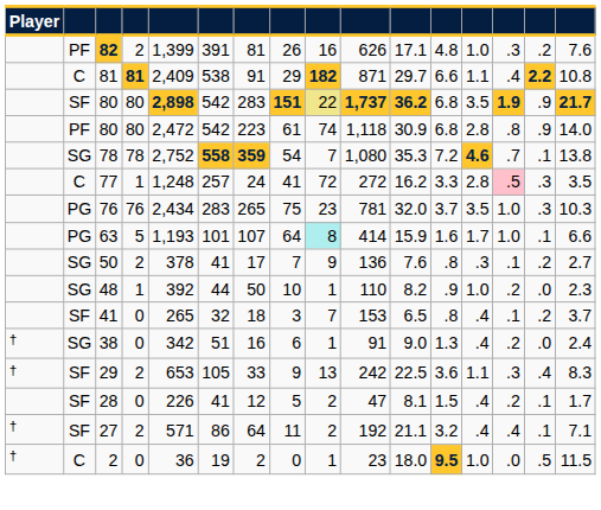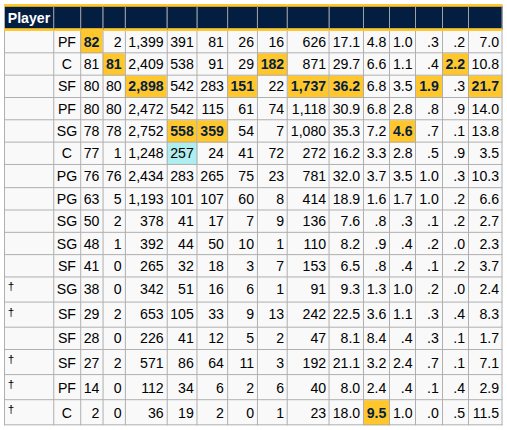82 | column 16: 7.6 -> 7.0
SF / 80 | column 9: khaki background -> no background
SF / 80 | column 15: .9 -> .3
PF / 80 | column 7: 223 -> 115
77 | column 6: no background -> paleturquoise background
77 | column 14: pink background -> no background
77 | column 15: .3 -> .9
63 | column 8: 64 -> 60
63 | column 9: paleturquoise background -> no background
63 | column 11: 15.9 -> 18.9
63 | column 15: .1 -> .2
48 | column 13: 1.0 -> .4
38 | column 11: 9.0 -> 9.3
38 | column 13: .4 -> 1.0
28 | column 12: 1.5 -> 8.4
28 | column 14: .2 -> .3
27 | column 9: 2 -> 3
27 | column 13: .4 -> 2.4
27 | column 14: .4 -> .7
+ row: † | PF | 14 | 0 | 112 | 34 | 6 | 2 | 6 | 40 | 8.0 | 2.4 | .4 | .1 | .4 | 2.9
